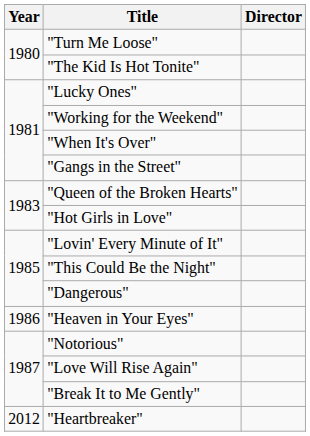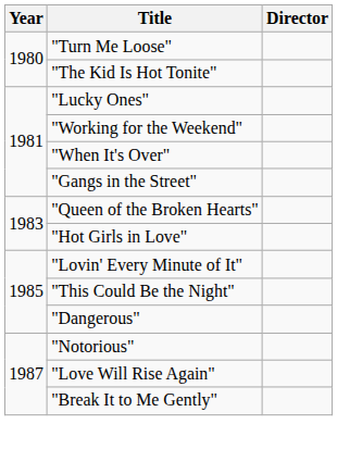- row: 1986 | "Heaven in Your Eyes"
- row: 2012 | "Heartbreaker"
